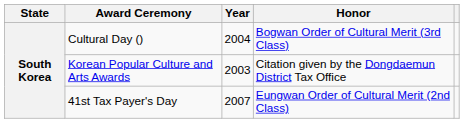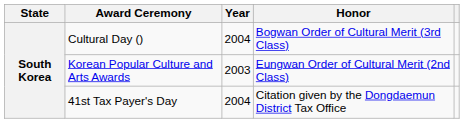Korean Popular Culture and Arts Awards | Honor: Citation given by the Dongdaemun District Tax Office -> Eungwan Order of Cultural Merit (2nd Class)
41st Tax Payer's Day | Year: 2007 -> 2004
41st Tax Payer's Day | Honor: Eungwan Order of Cultural Merit (2nd Class) -> Citation given by the Dongdaemun District Tax Office
